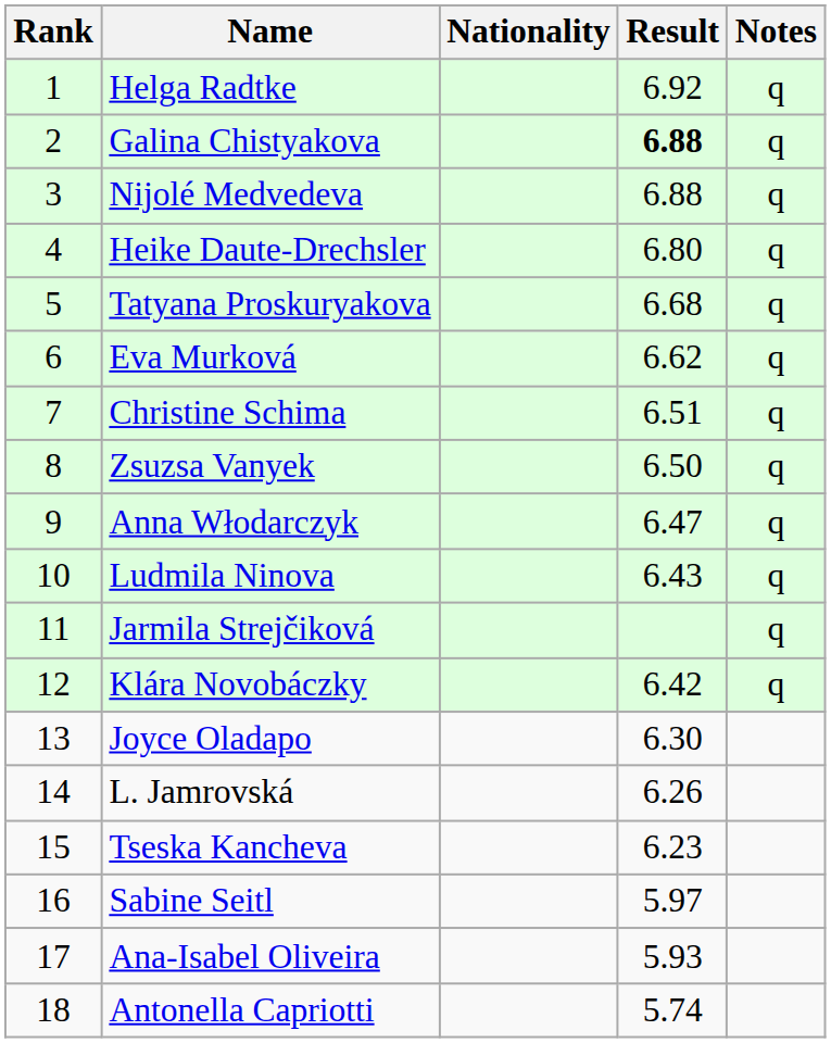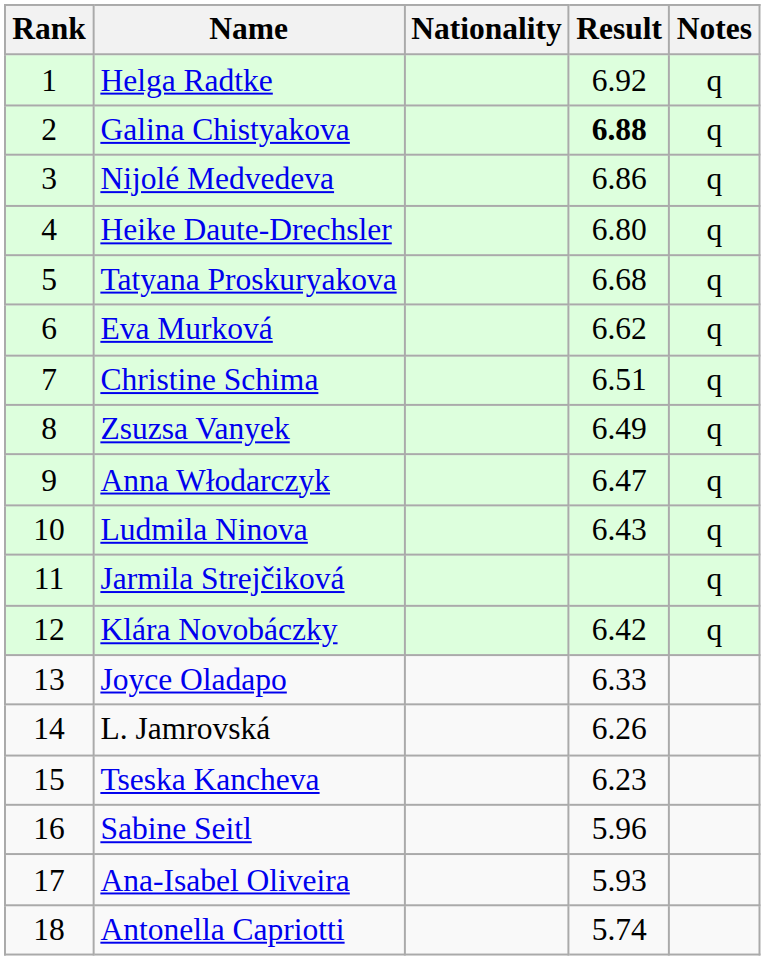Nijolé Medvedeva | Result: 6.88 -> 6.86
Zsuzsa Vanyek | Result: 6.50 -> 6.49
Joyce Oladapo | Result: 6.30 -> 6.33
Sabine Seitl | Result: 5.97 -> 5.96
